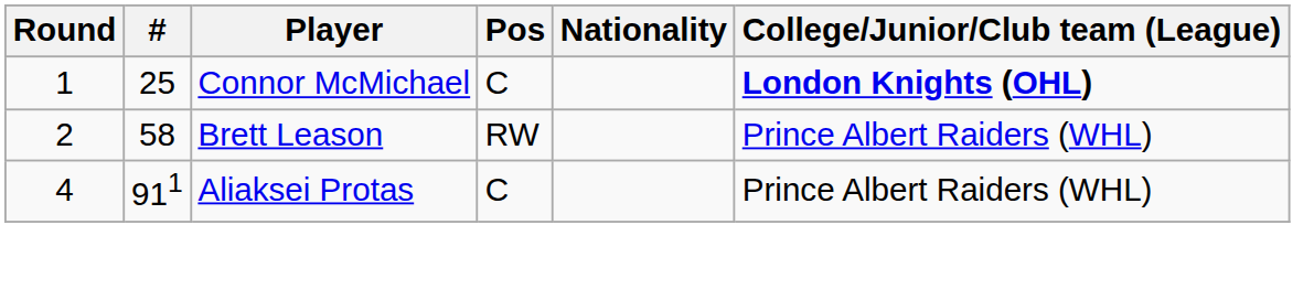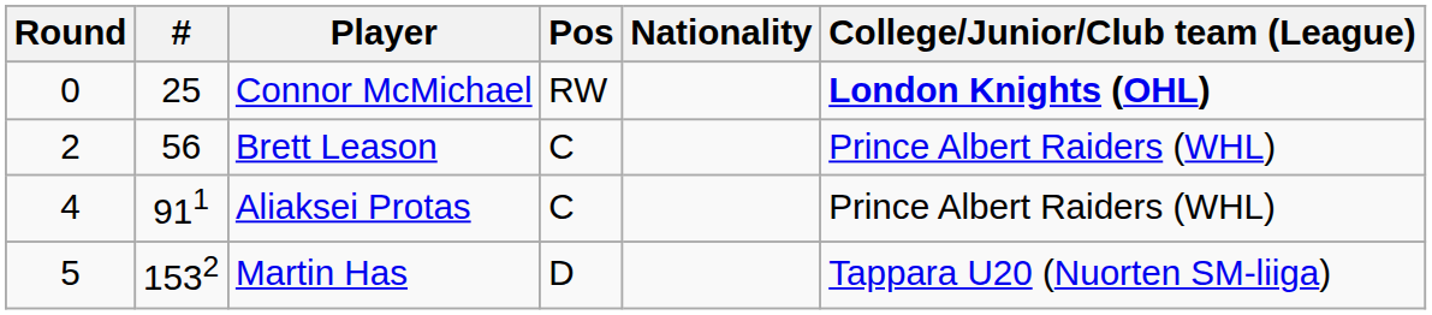Connor McMichael | Round: 1 -> 0
Connor McMichael | Pos: C -> RW
Brett Leason | #: 58 -> 56
Brett Leason | Pos: RW -> C
+ row: 5 | 1532 | Martin Has | D | Tappara U20 (Nuorten SM-liiga)
